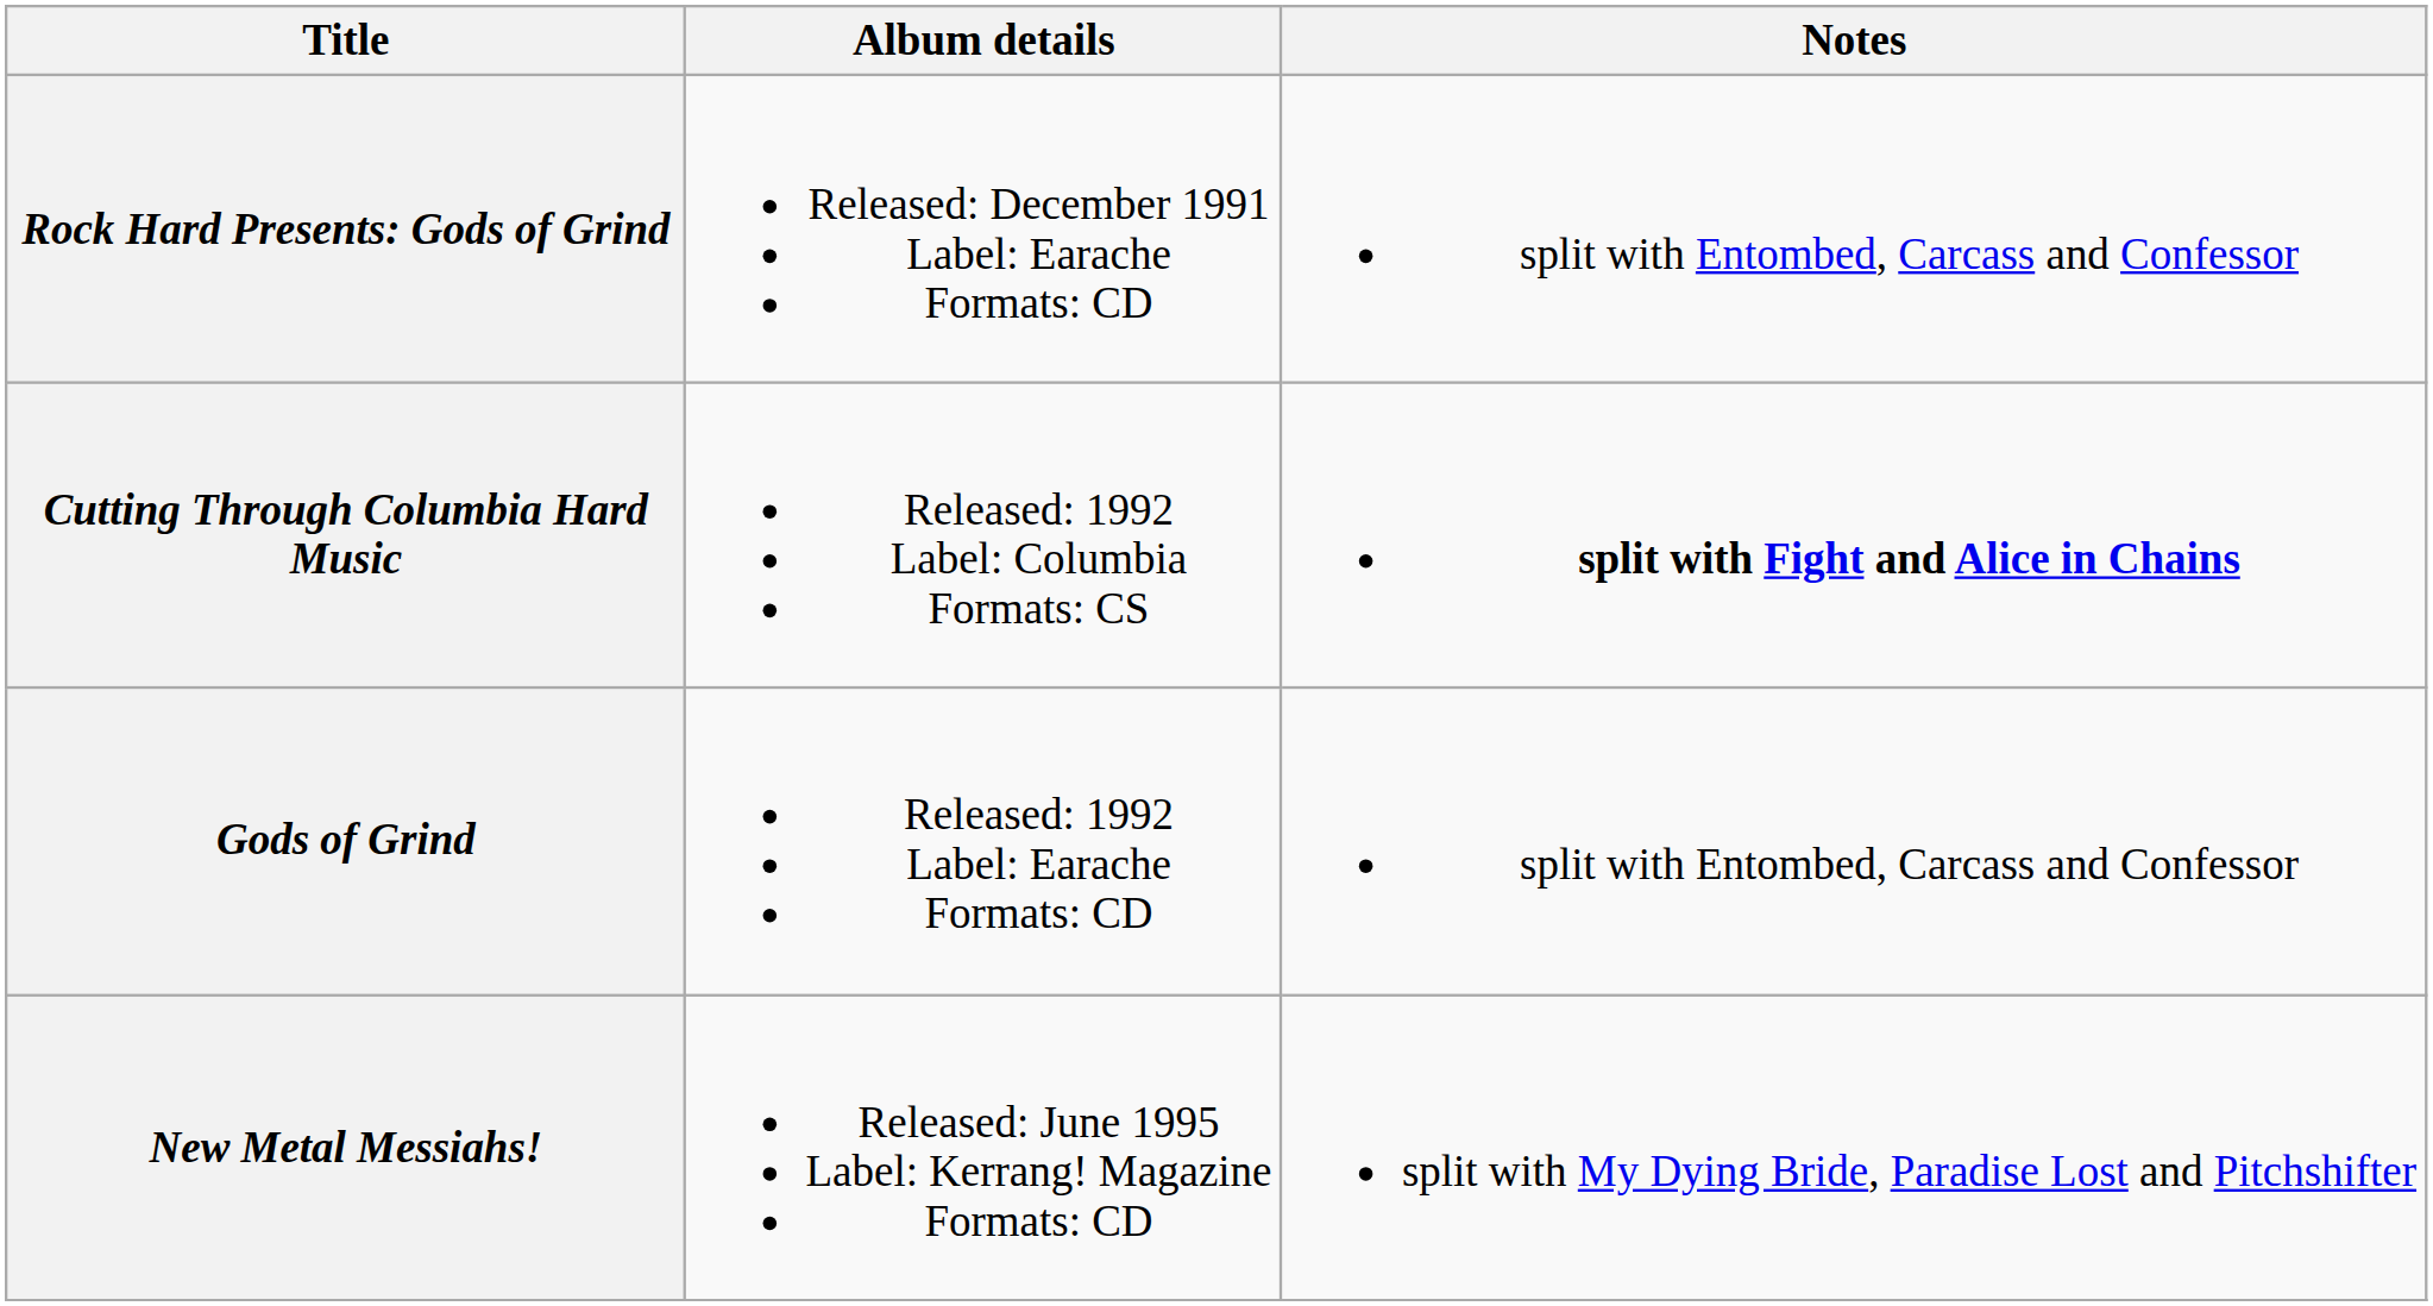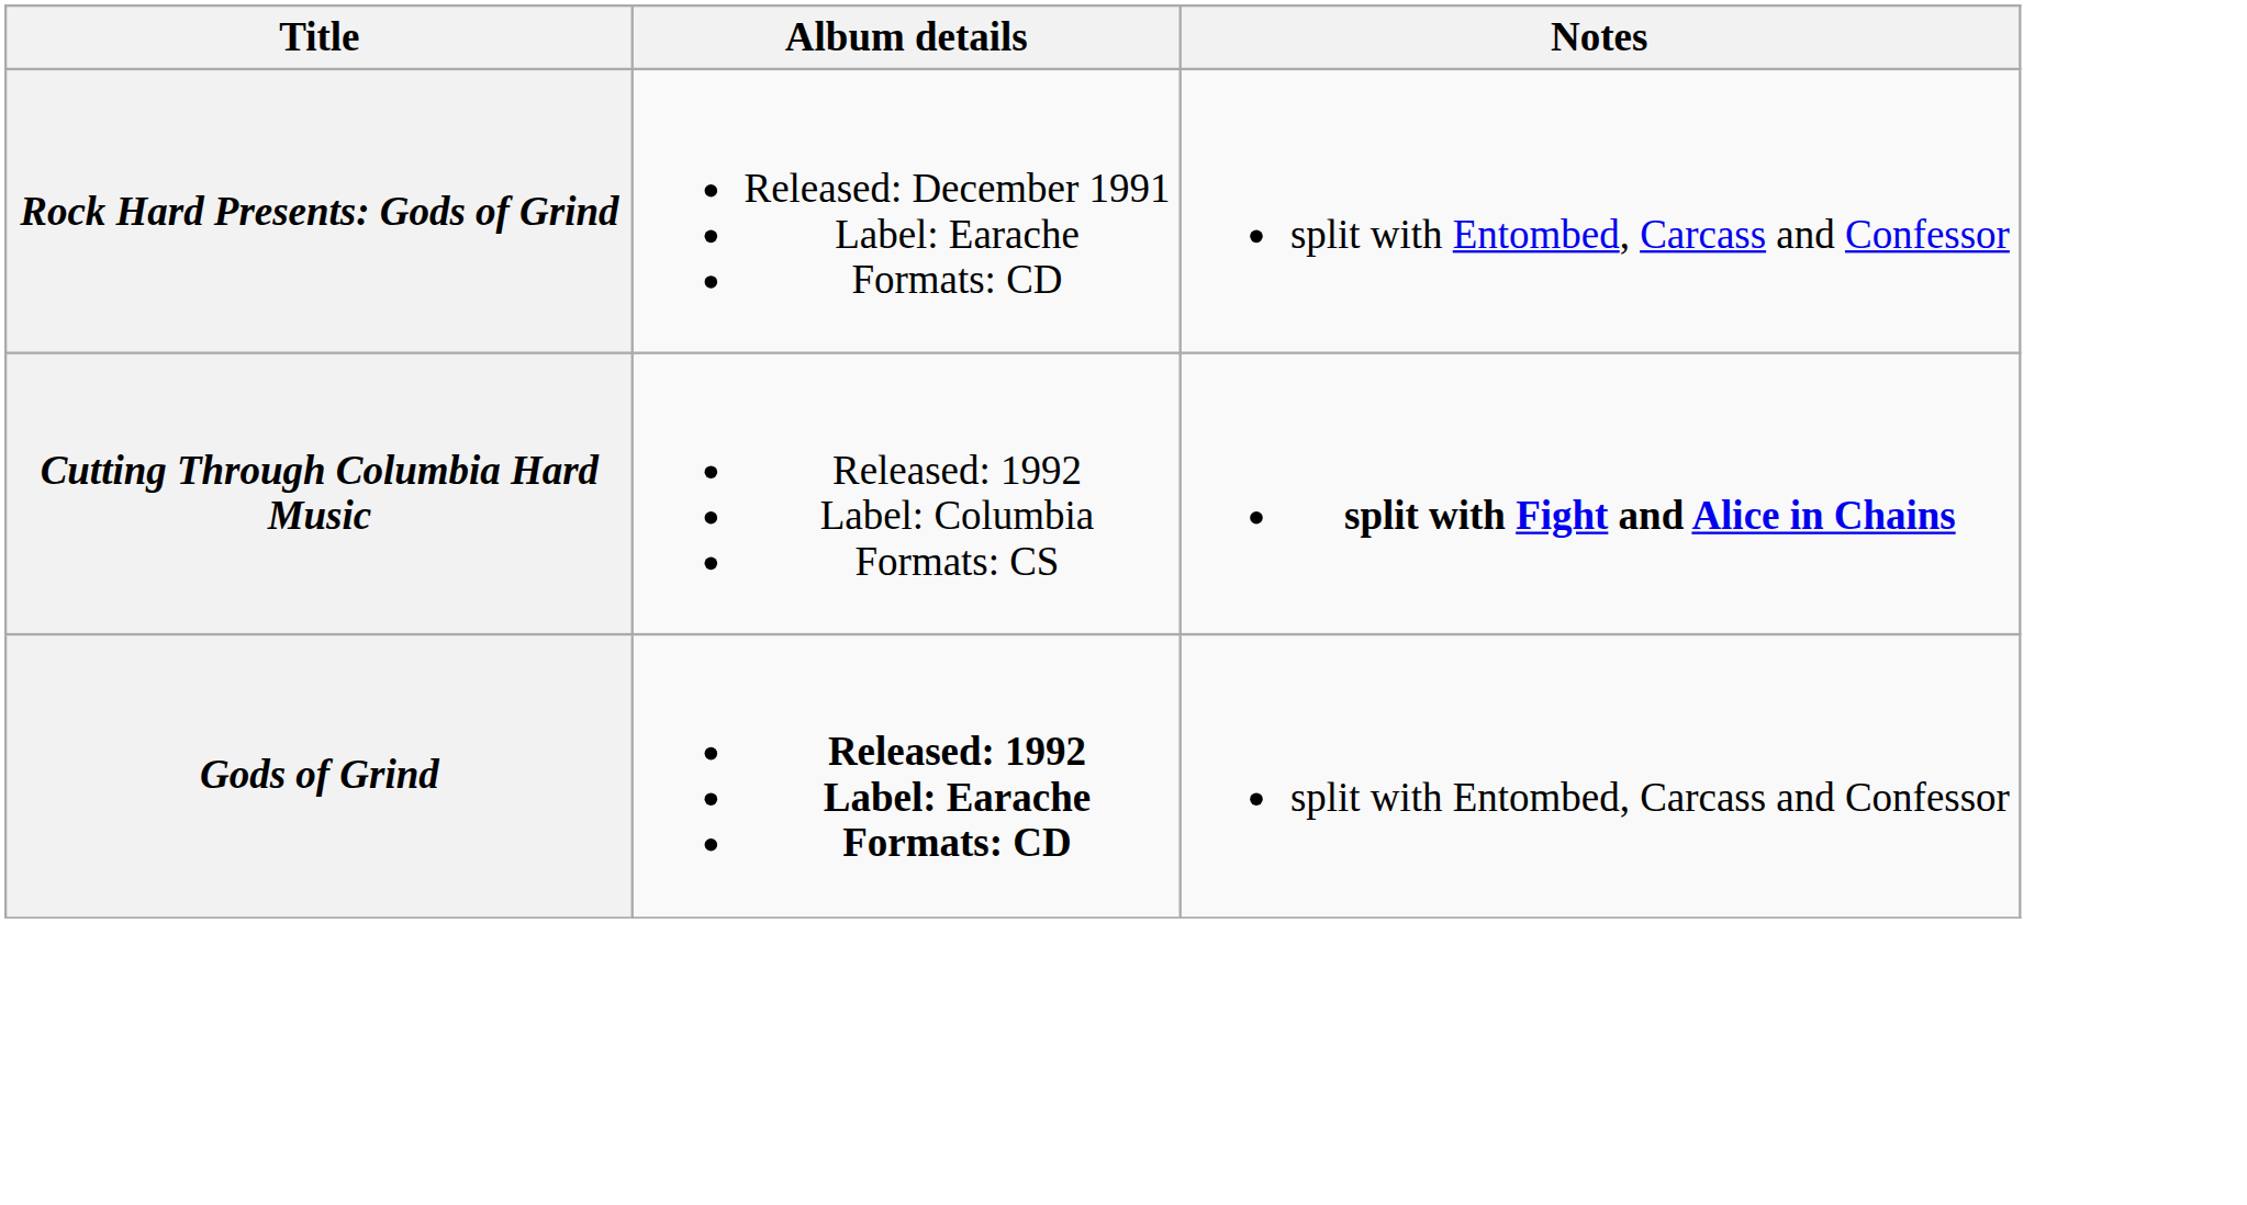Gods of Grind | Album details: normal -> bold
- row: New Metal Messiahs! | Released: June 1995 Label: Kerrang! Magazine Formats: CD | split with My Dying Bride, Paradise Lost and Pitchshifter
